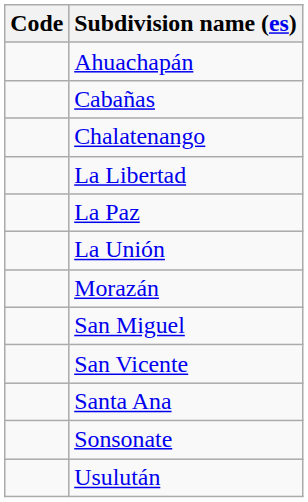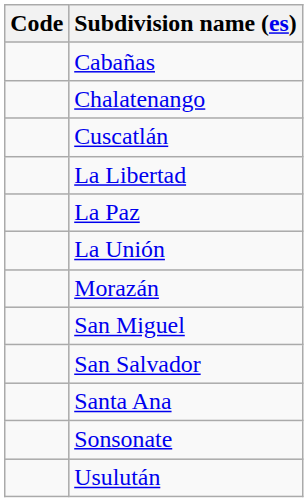- row: Ahuachapán
+ row: Cuscatlán
+ row: San Salvador
- row: San Vicente
